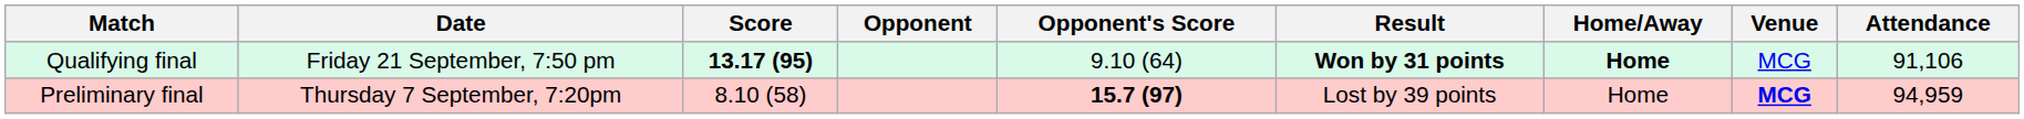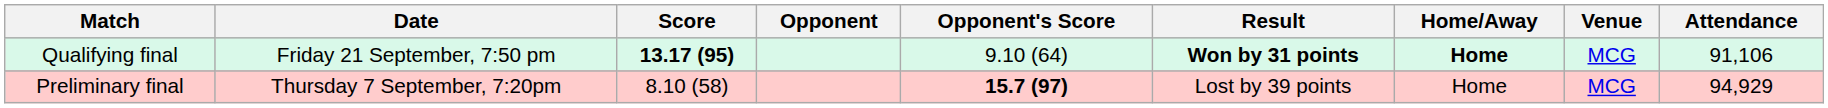Preliminary final | Venue: bold -> normal
Preliminary final | Attendance: 94,959 -> 94,929
